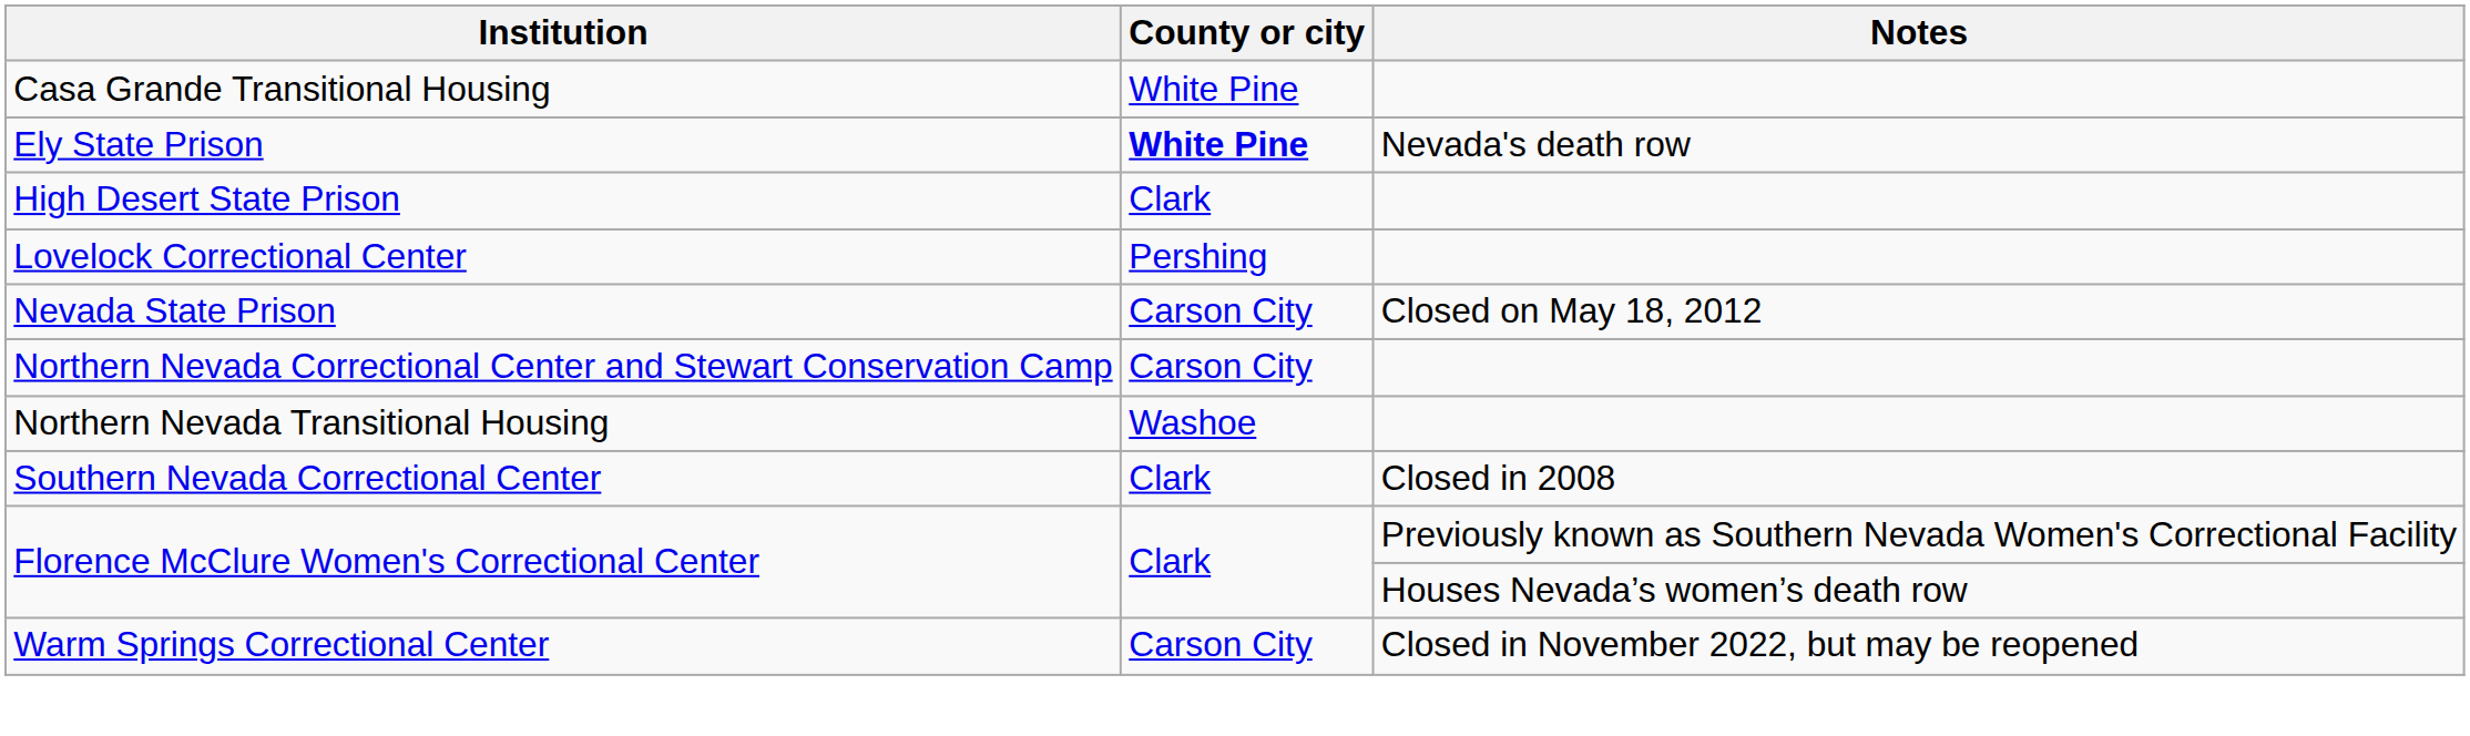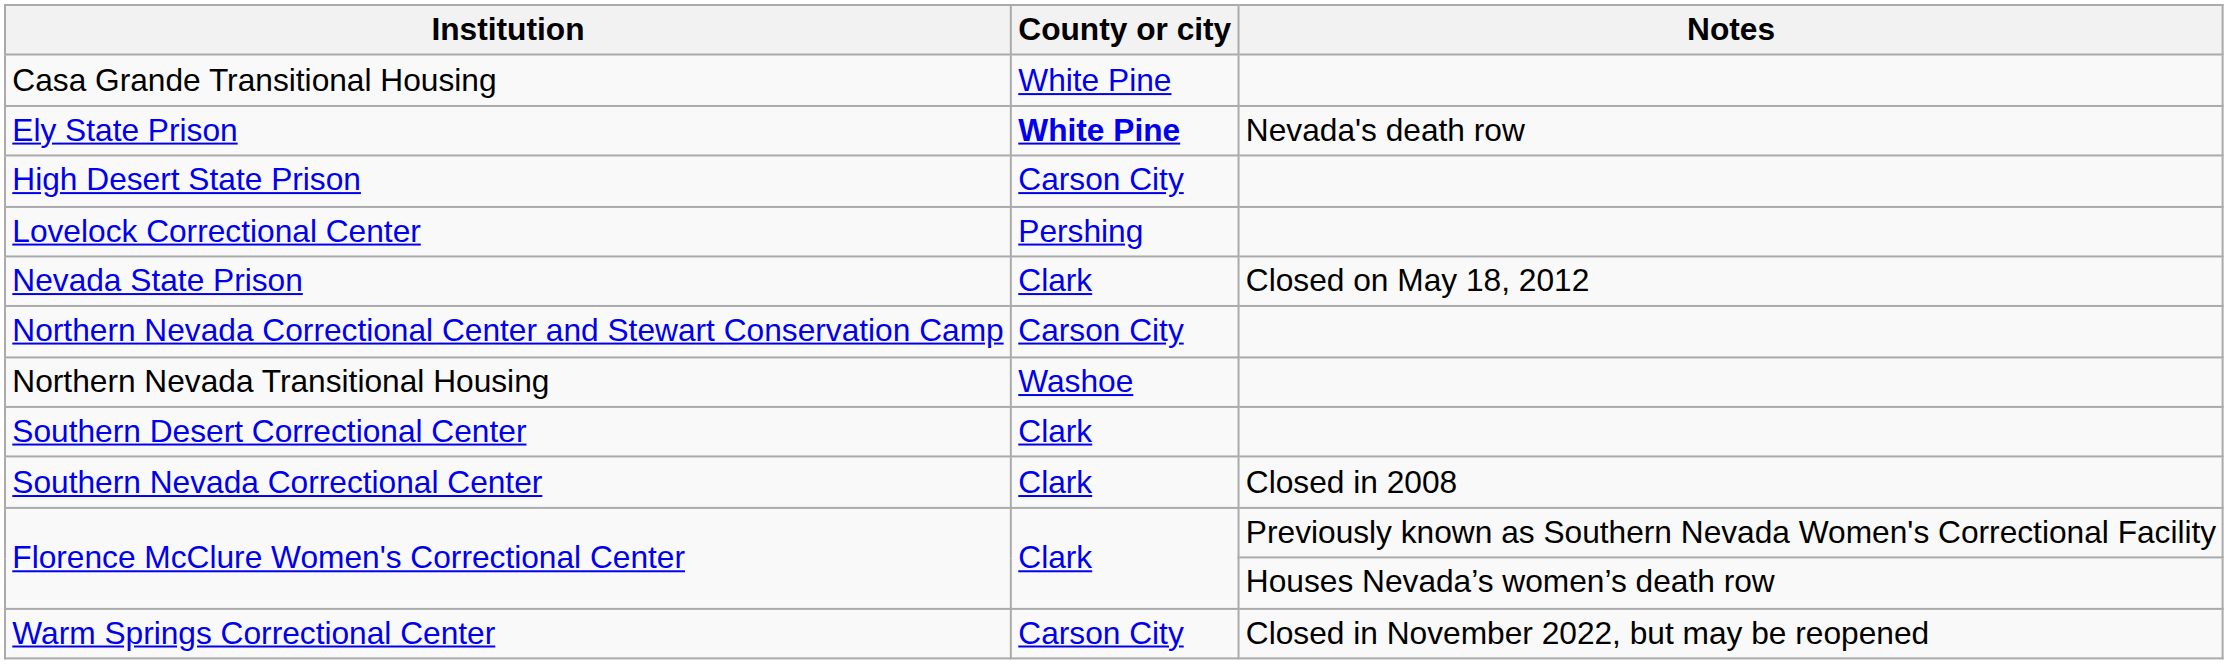High Desert State Prison | County or city: Clark -> Carson City
Nevada State Prison | County or city: Carson City -> Clark
+ row: Southern Desert Correctional Center | Clark
